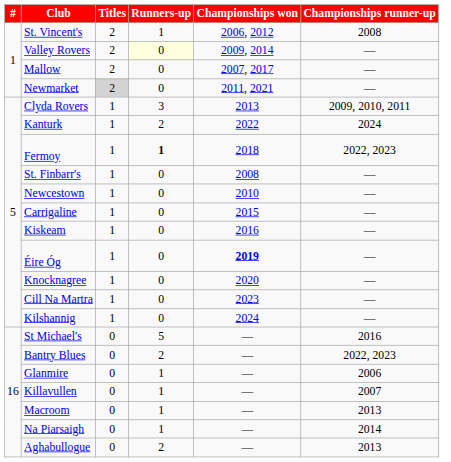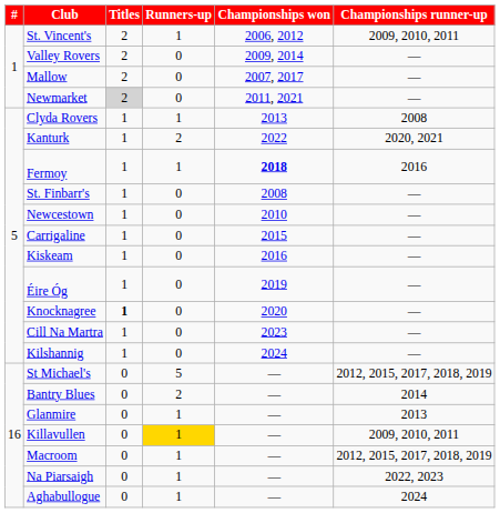St. Vincent's | Championships runner-up: 2008 -> 2009, 2010, 2011
Valley Rovers | Runners-up: lightyellow background -> no background
Clyda Rovers | Runners-up: 3 -> 1
Clyda Rovers | Championships runner-up: 2009, 2010, 2011 -> 2008
Kanturk | Championships runner-up: 2024 -> 2020, 2021
Fermoy | Runners-up: bold -> normal
Fermoy | Championships won: normal -> bold
Fermoy | Championships runner-up: 2022, 2023 -> 2016
Éire Óg | Championships won: bold -> normal
Knocknagree | Titles: normal -> bold
St Michael's | Championships runner-up: 2016 -> 2012, 2015, 2017, 2018, 2019
Bantry Blues | Championships runner-up: 2022, 2023 -> 2014
Glanmire | Championships runner-up: 2006 -> 2013
Killavullen | Runners-up: no background -> gold background
Killavullen | Championships runner-up: 2007 -> 2009, 2010, 2011
Macroom | Championships runner-up: 2013 -> 2012, 2015, 2017, 2018, 2019
Na Piarsaigh | Championships runner-up: 2014 -> 2022, 2023
Aghabullogue | Runners-up: 2 -> 1
Aghabullogue | Championships runner-up: 2013 -> 2024
